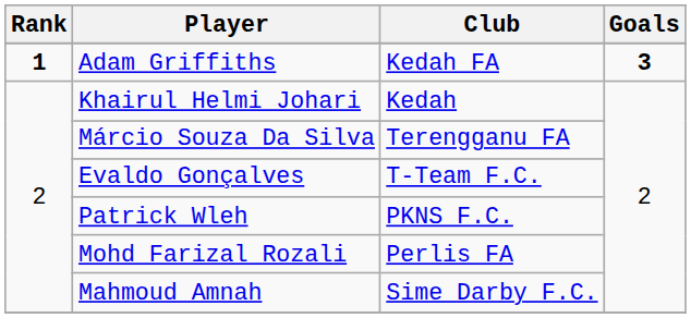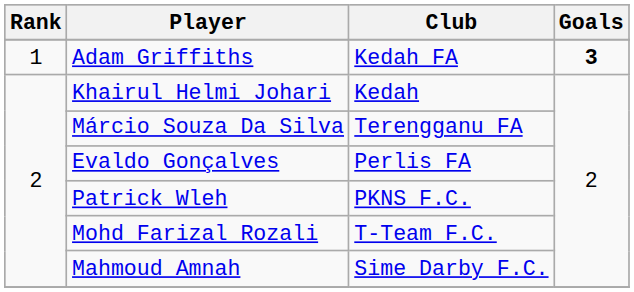Adam Griffiths | Rank: bold -> normal
Evaldo Gonçalves | Club: T-Team F.C. -> Perlis FA
Mohd Farizal Rozali | Club: Perlis FA -> T-Team F.C.
